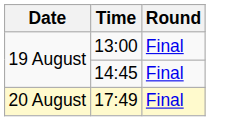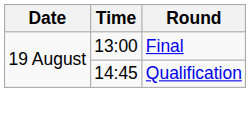14:45 | Round: Final -> Qualification
- row: 20 August | 17:49 | Final
